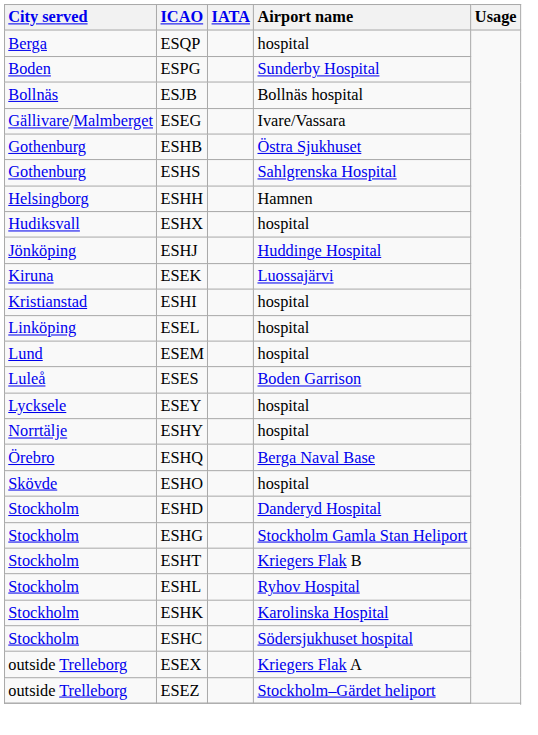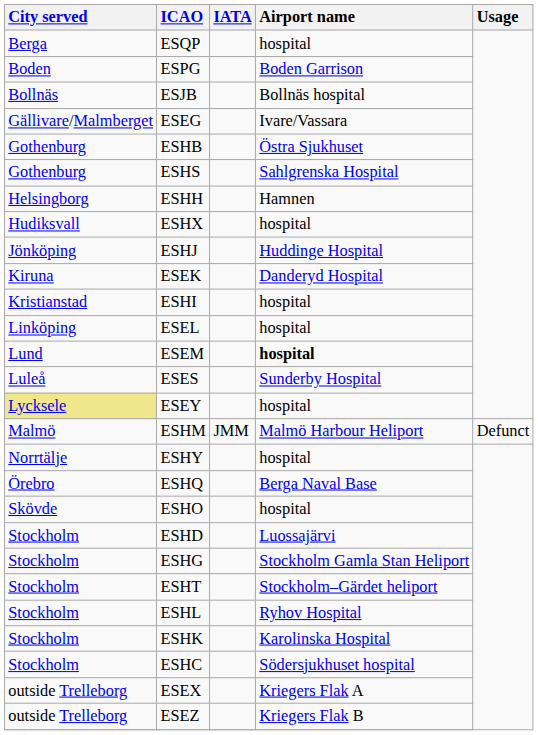ESPG | Airport name: Sunderby Hospital -> Boden Garrison
ESEK | Airport name: Luossajärvi -> Danderyd Hospital
ESEM | Airport name: normal -> bold
ESES | Airport name: Boden Garrison -> Sunderby Hospital
ESEY | City served: no background -> khaki background
+ row: Malmö | ESHM | JMM | Malmö Harbour Heliport | Defunct
ESHD | Airport name: Danderyd Hospital -> Luossajärvi
ESHT | Airport name: Kriegers Flak B -> Stockholm–Gärdet heliport
ESEZ | Airport name: Stockholm–Gärdet heliport -> Kriegers Flak B
